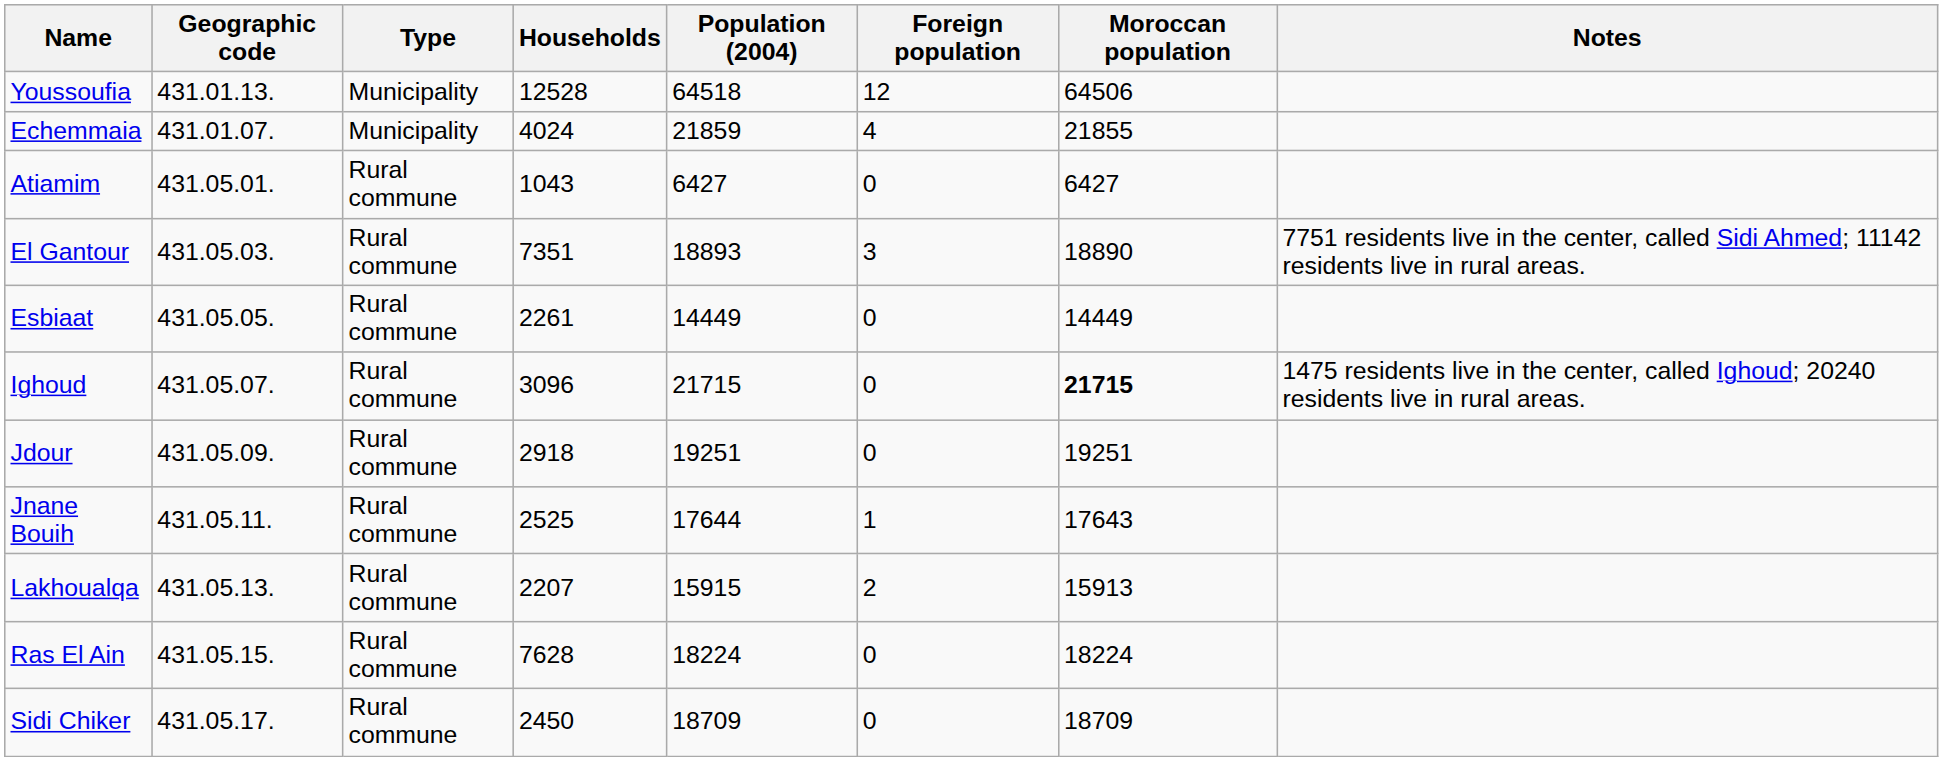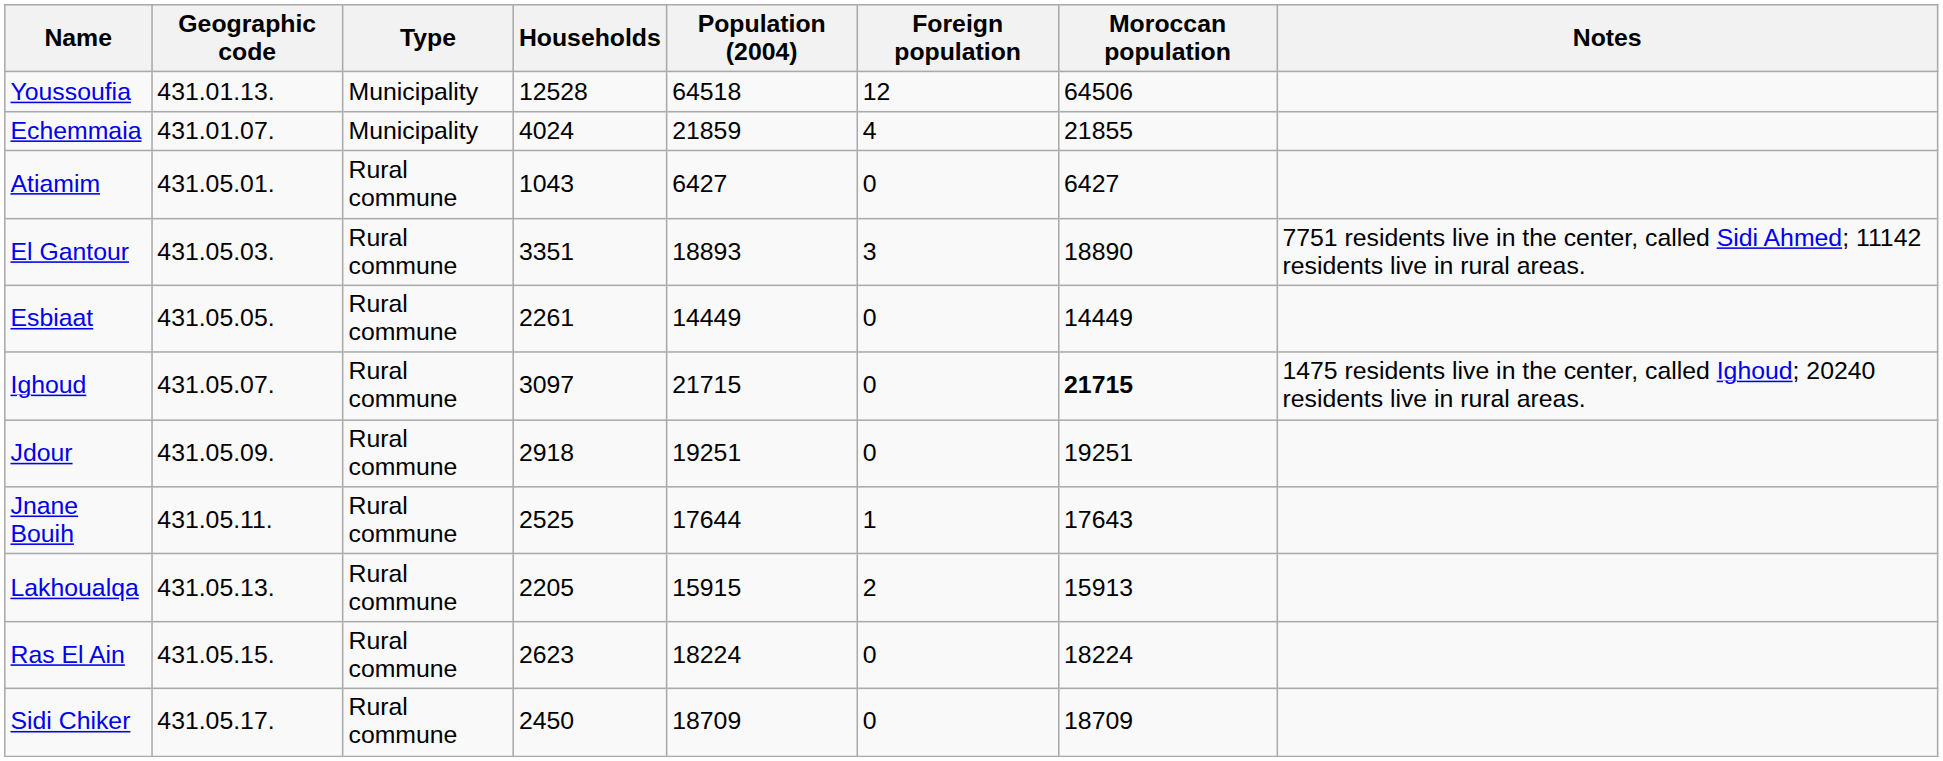El Gantour | Households: 7351 -> 3351
Ighoud | Households: 3096 -> 3097
Lakhoualqa | Households: 2207 -> 2205
Ras El Ain | Households: 7628 -> 2623
